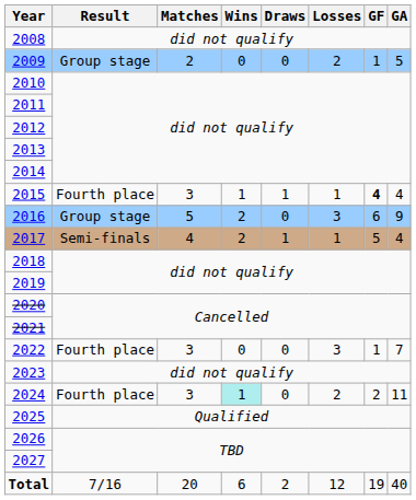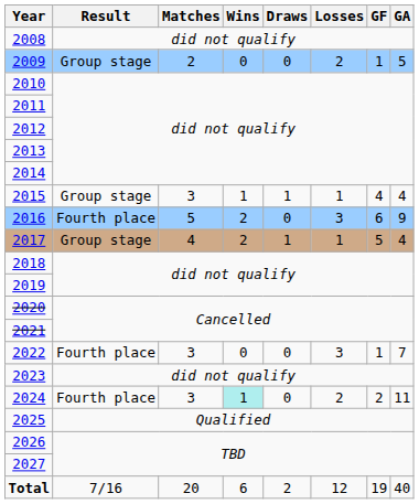2015 | Result: Fourth place -> Group stage
2015 | GF: bold -> normal
2016 | Result: Group stage -> Fourth place
2017 | Result: Semi-finals -> Group stage
